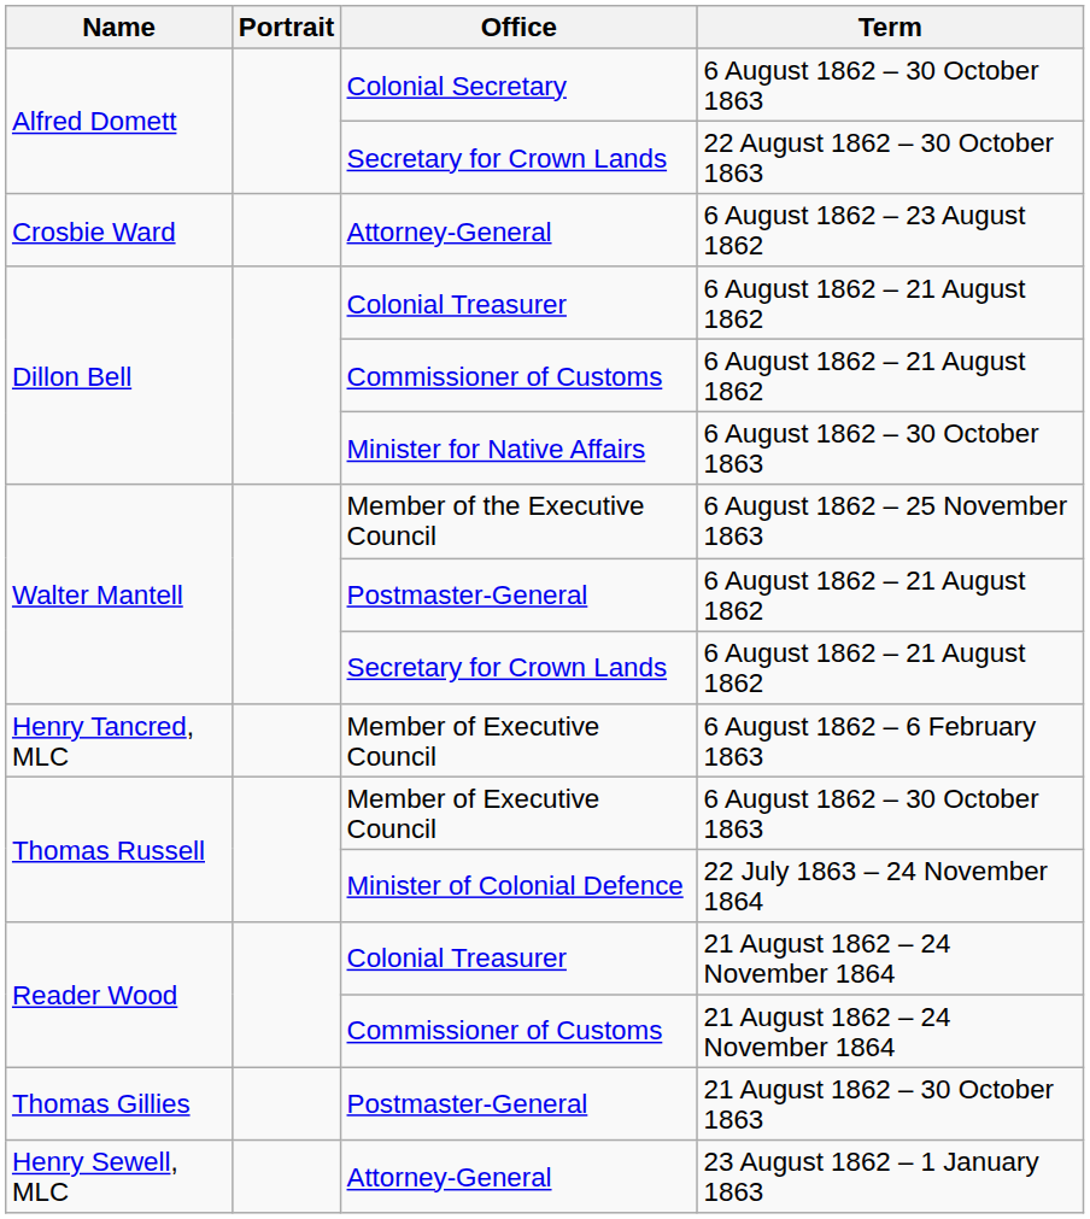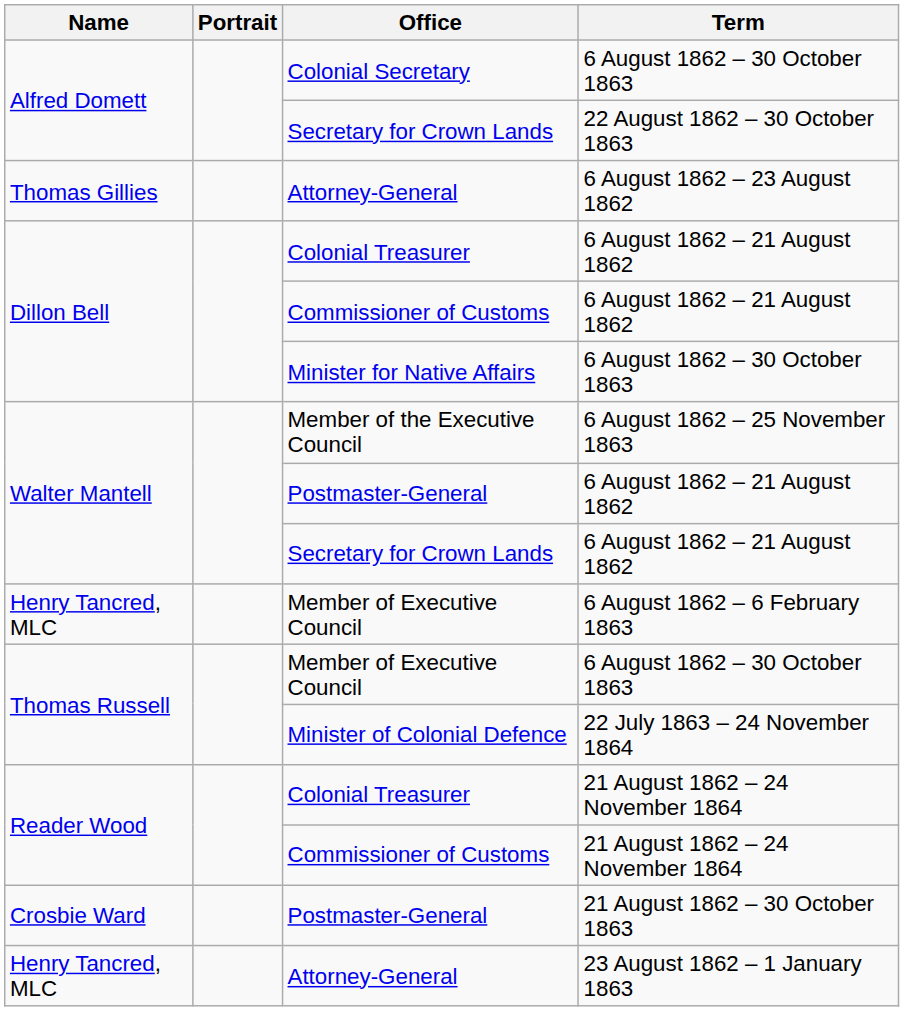Attorney-General / 6 August 1862 – 23 August 1862 | Name: Crosbie Ward -> Thomas Gillies
Postmaster-General / 21 August 1862 – 30 October 1863 | Name: Thomas Gillies -> Crosbie Ward
Attorney-General / 23 August 1862 – 1 January 1863 | Name: Henry Sewell, MLC -> Henry Tancred, MLC
